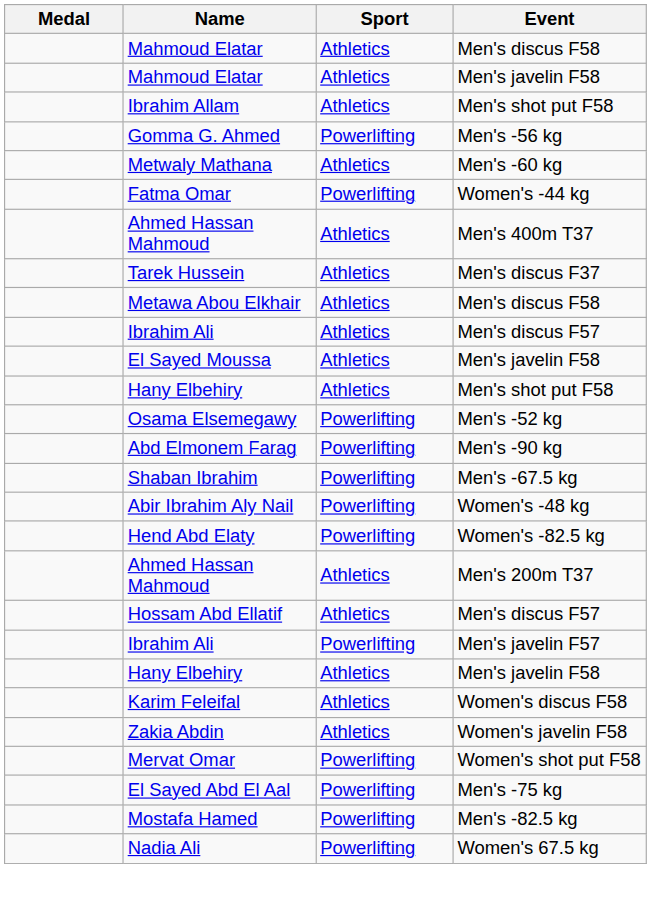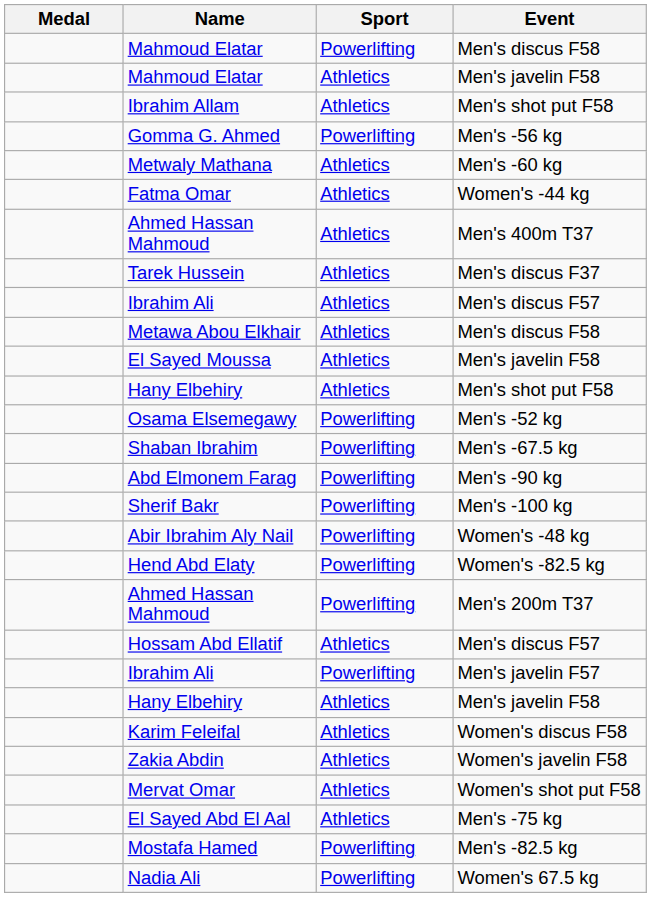Mahmoud Elatar / Men's discus F58 | Sport: Athletics -> Powerlifting
Fatma Omar | Sport: Powerlifting -> Athletics
rows swapped: Ibrahim Ali / Men's discus F57 <-> Metawa Abou Elkhair
rows swapped: Shaban Ibrahim <-> Abd Elmonem Farag
+ row: Sherif Bakr | Powerlifting | Men's -100 kg
Ahmed Hassan Mahmoud / Men's 200m T37 | Sport: Athletics -> Powerlifting
Mervat Omar | Sport: Powerlifting -> Athletics
El Sayed Abd El Aal | Sport: Powerlifting -> Athletics
